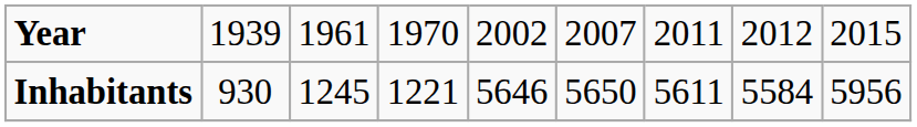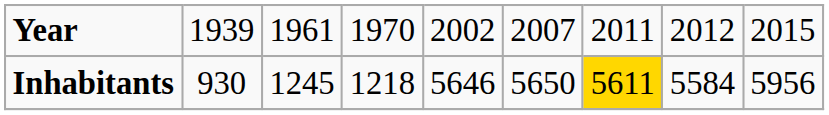Inhabitants | column 4: 1221 -> 1218
Inhabitants | column 7: no background -> gold background
